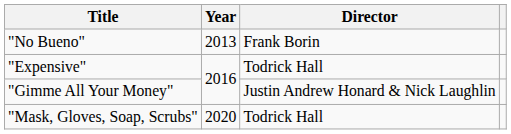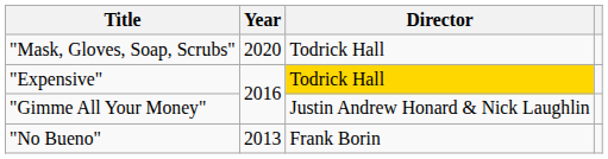rows swapped: "No Bueno" <-> "Mask, Gloves, Soap, Scrubs"
"Expensive" | Director: no background -> gold background
